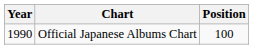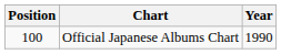columns swapped: Year <-> Position
